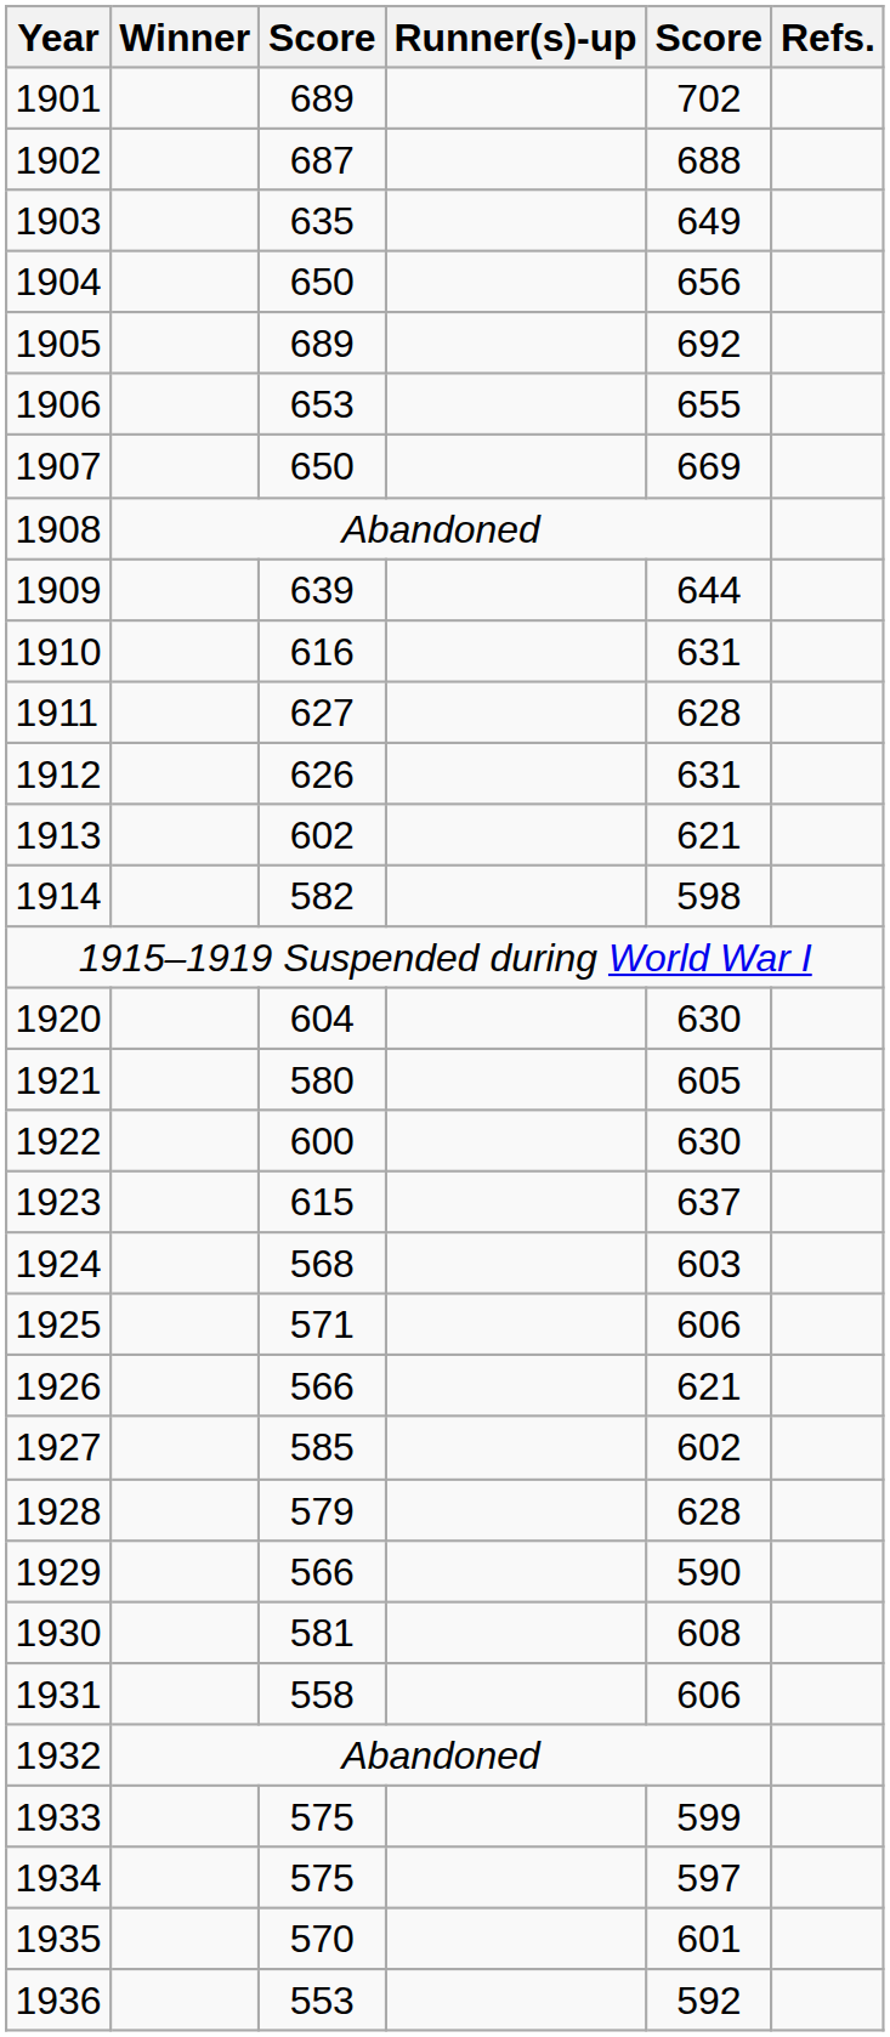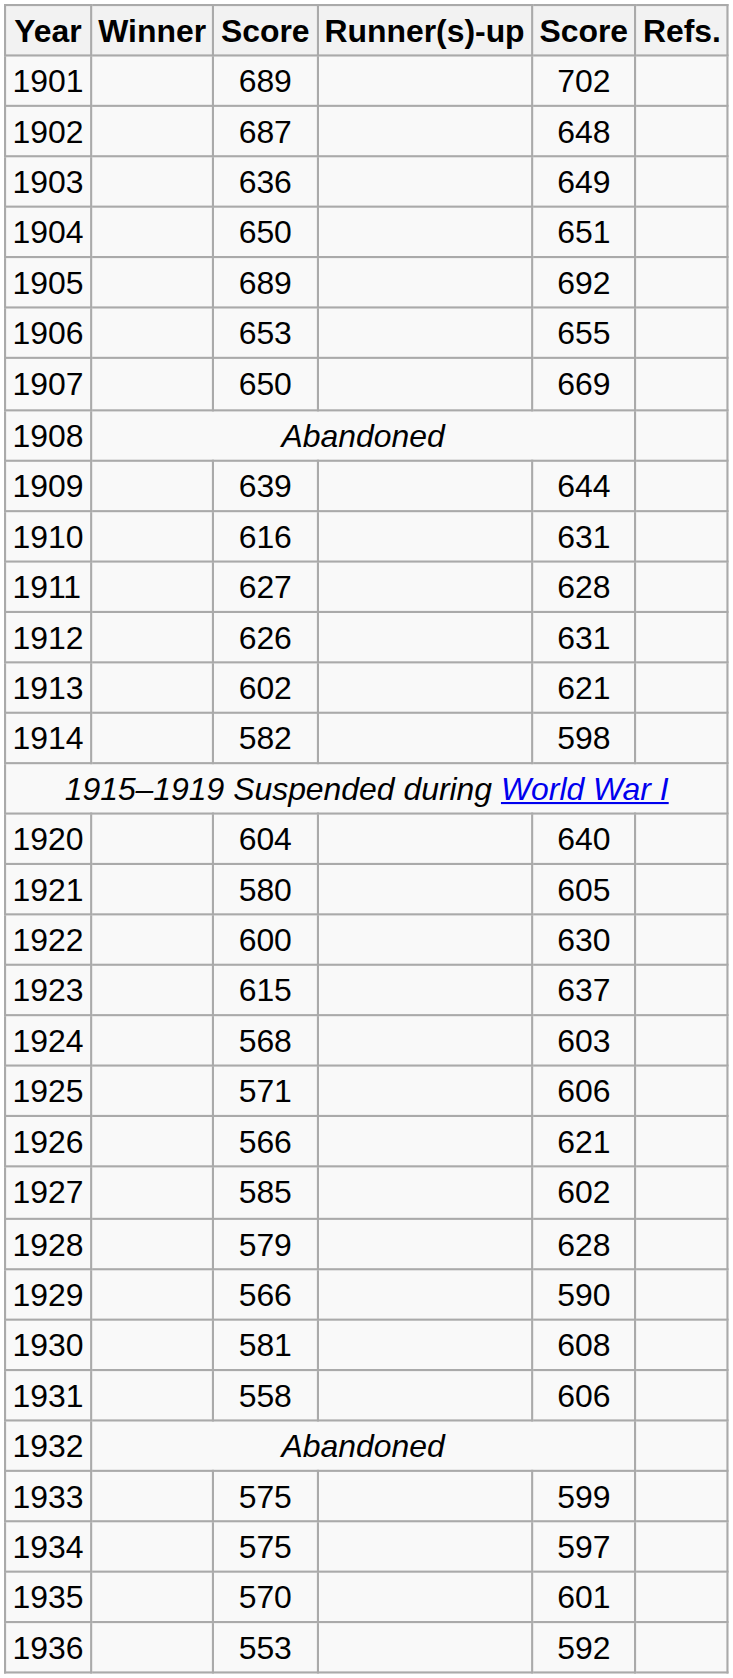1902 | column 5: 688 -> 648
1903 | column 3: 635 -> 636
1904 | column 5: 656 -> 651
1920 | column 5: 630 -> 640
